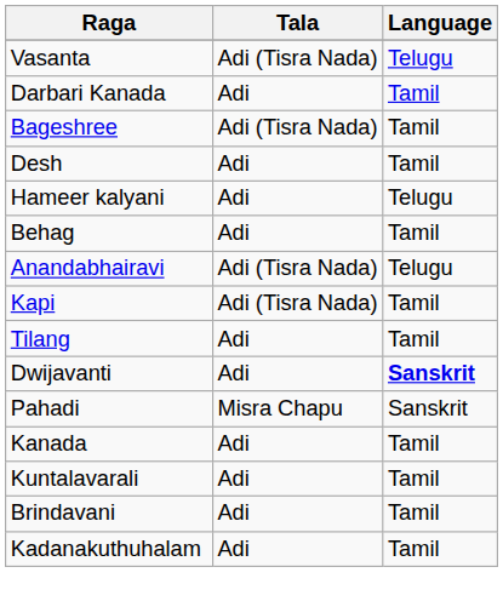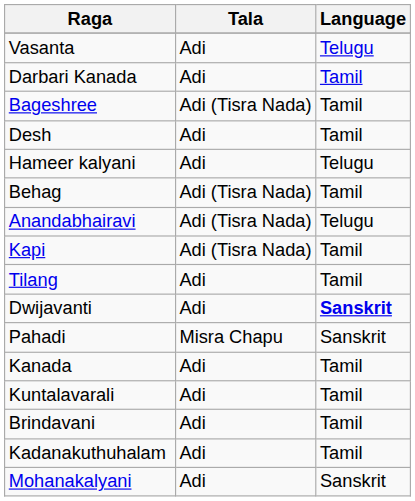Vasanta | Tala: Adi (Tisra Nada) -> Adi
Behag | Tala: Adi -> Adi (Tisra Nada)
+ row: Mohanakalyani | Adi | Sanskrit
